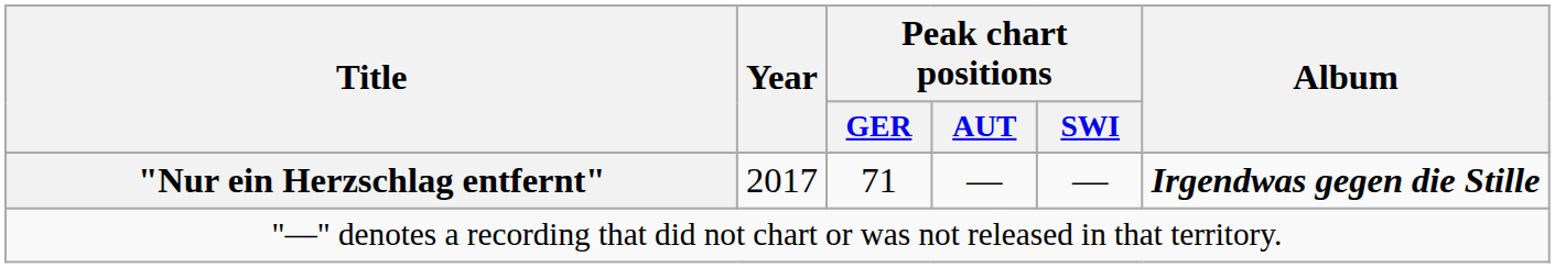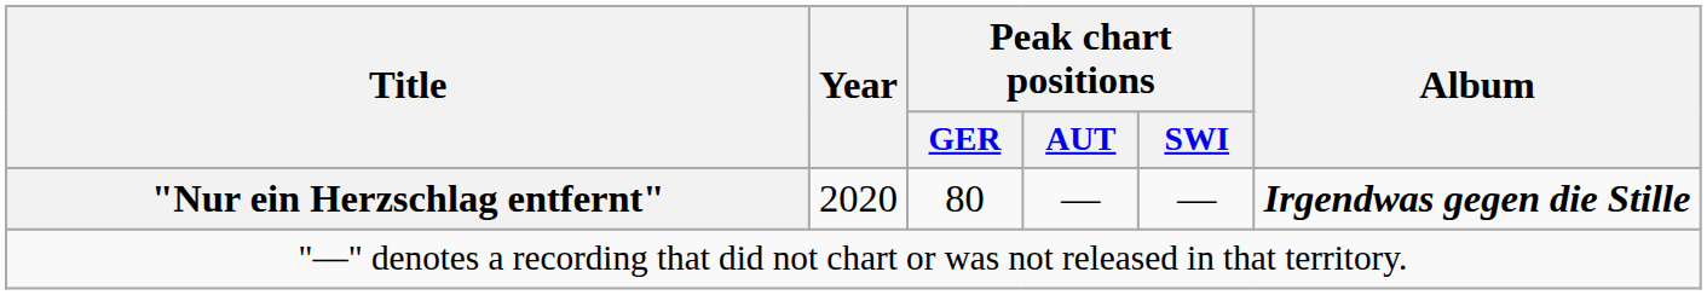"Nur ein Herzschlag entfernt" | Year: 2017 -> 2020
"Nur ein Herzschlag entfernt" | Peak chart positions / GER: 71 -> 80
